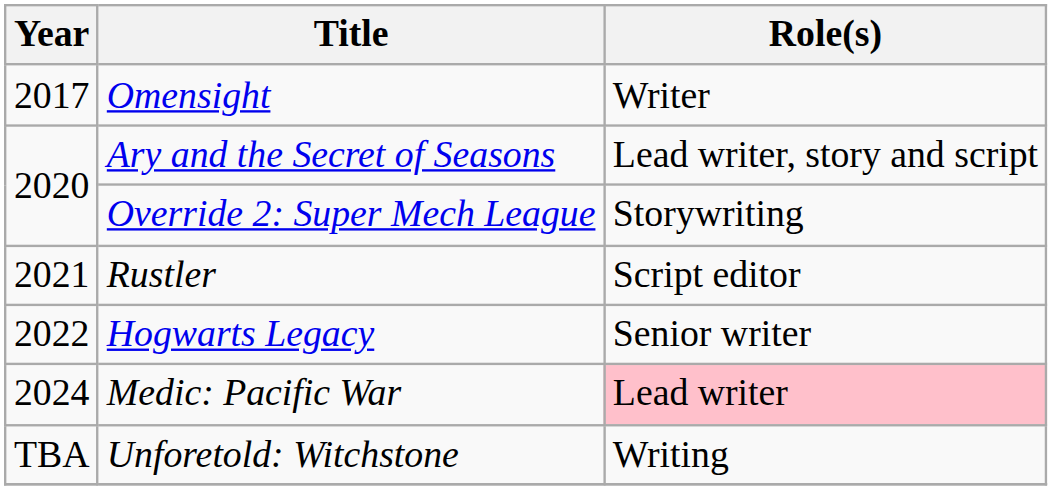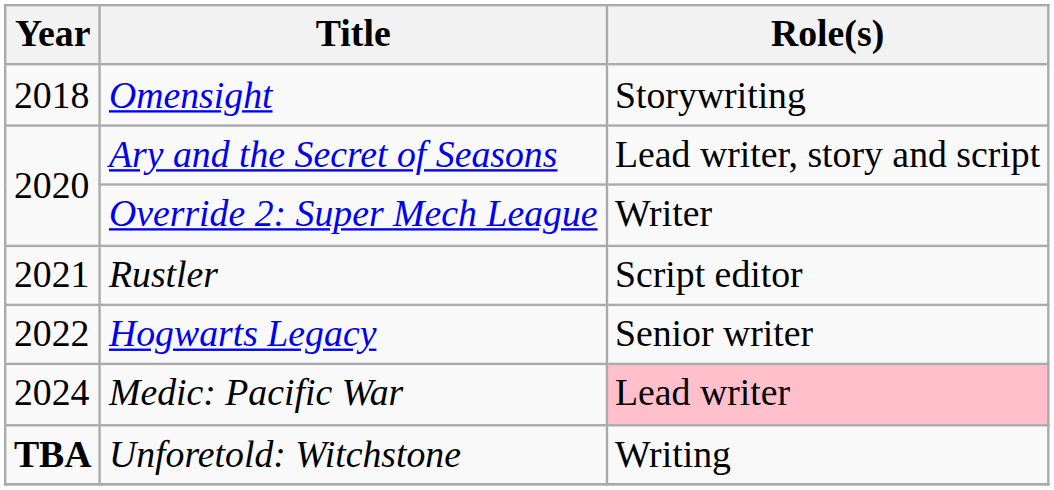Omensight | Year: 2017 -> 2018
Omensight | Role(s): Writer -> Storywriting
Override 2: Super Mech League | Role(s): Storywriting -> Writer
Unforetold: Witchstone | Year: normal -> bold
